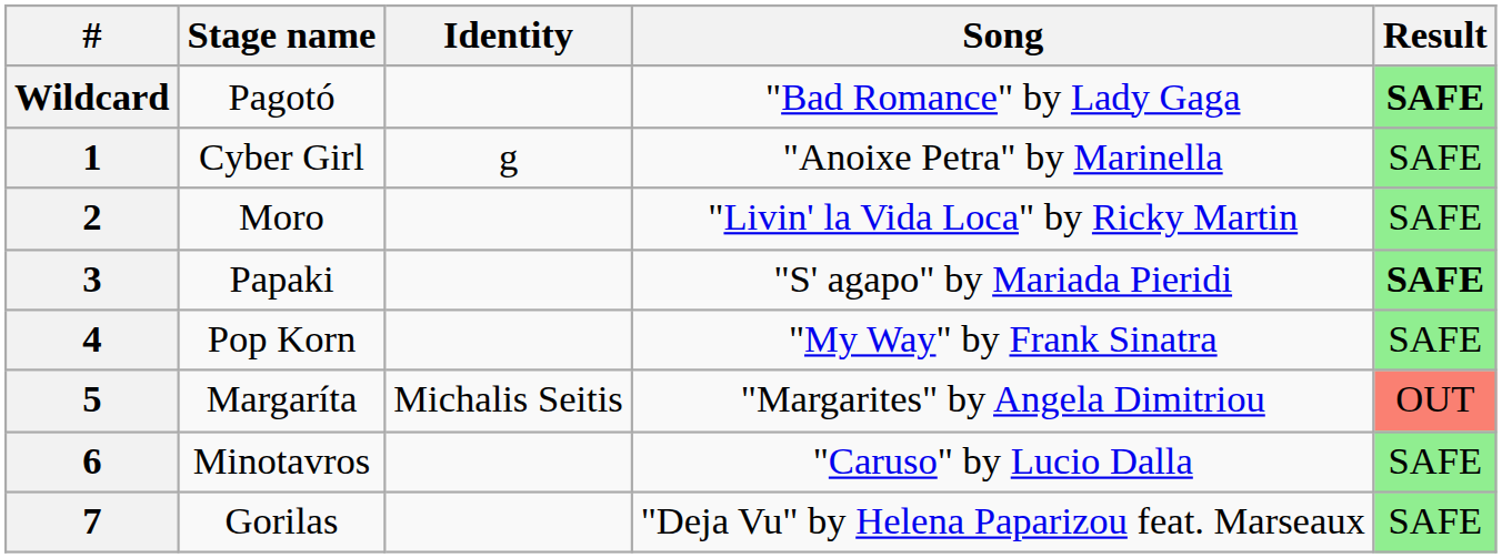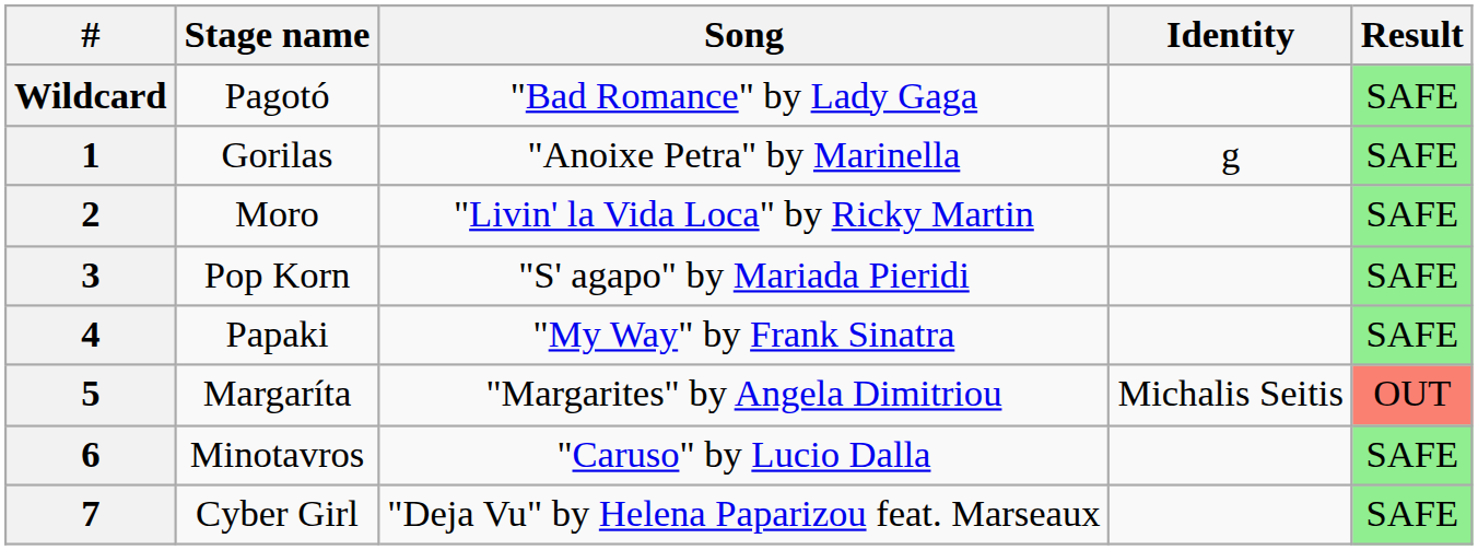columns swapped: Song <-> Identity
Wildcard | Result: bold -> normal
1 | Stage name: Cyber Girl -> Gorilas
3 | Stage name: Papaki -> Pop Korn
3 | Result: bold -> normal
4 | Stage name: Pop Korn -> Papaki
7 | Stage name: Gorilas -> Cyber Girl
